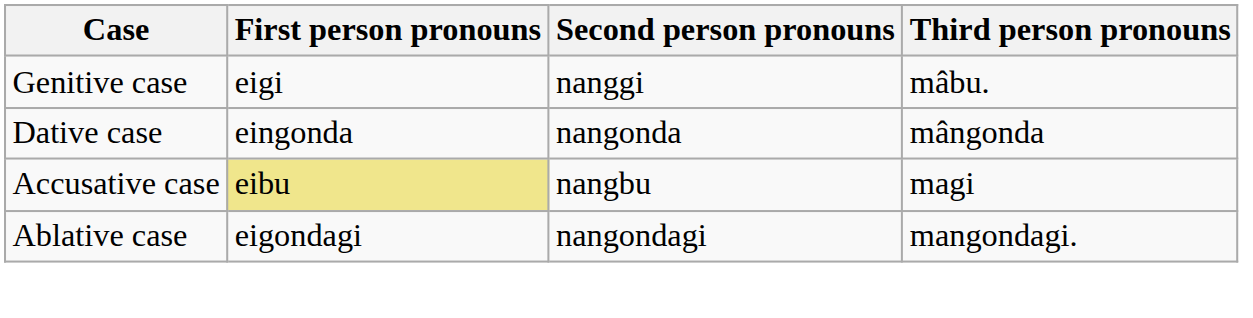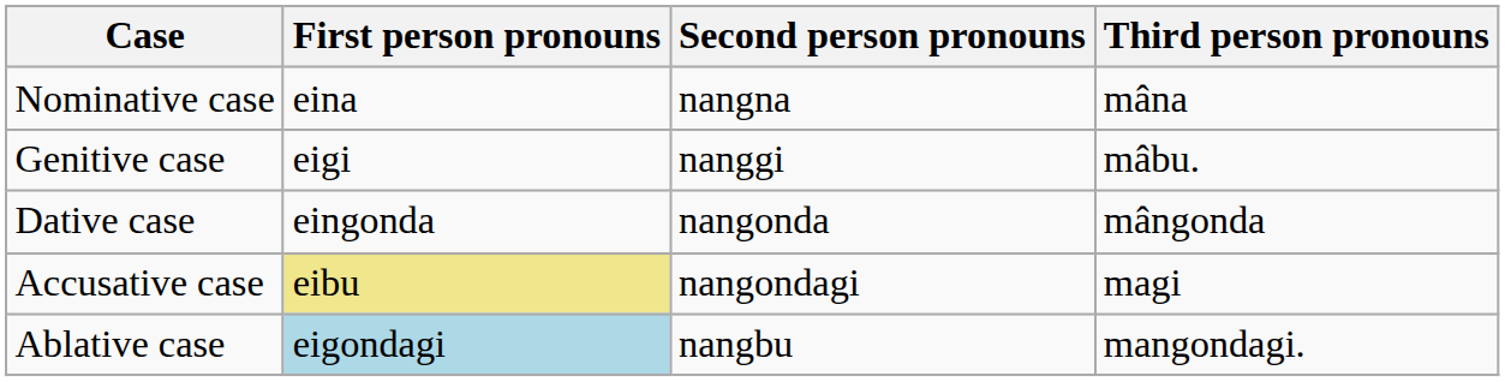+ row: Nominative case | eina | nangna | mâna
Accusative case | Second person pronouns: nangbu -> nangondagi
Ablative case | First person pronouns: no background -> lightblue background
Ablative case | Second person pronouns: nangondagi -> nangbu
